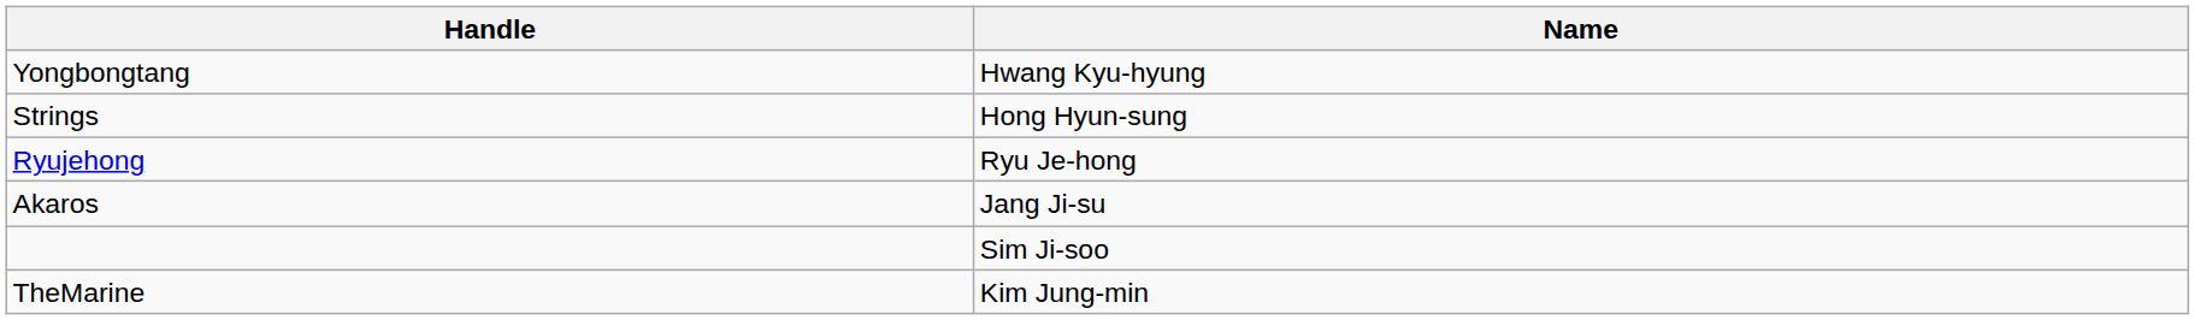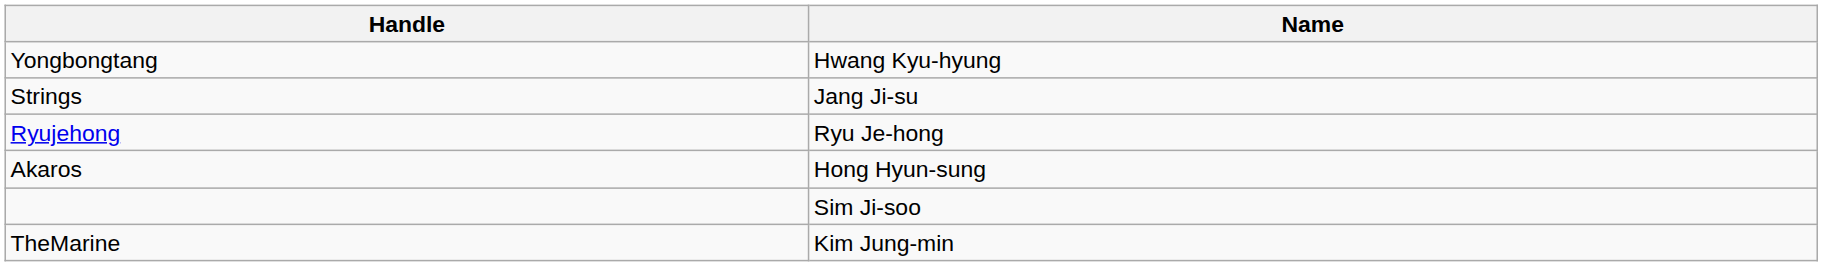Strings | Name: Hong Hyun-sung -> Jang Ji-su
Akaros | Name: Jang Ji-su -> Hong Hyun-sung
